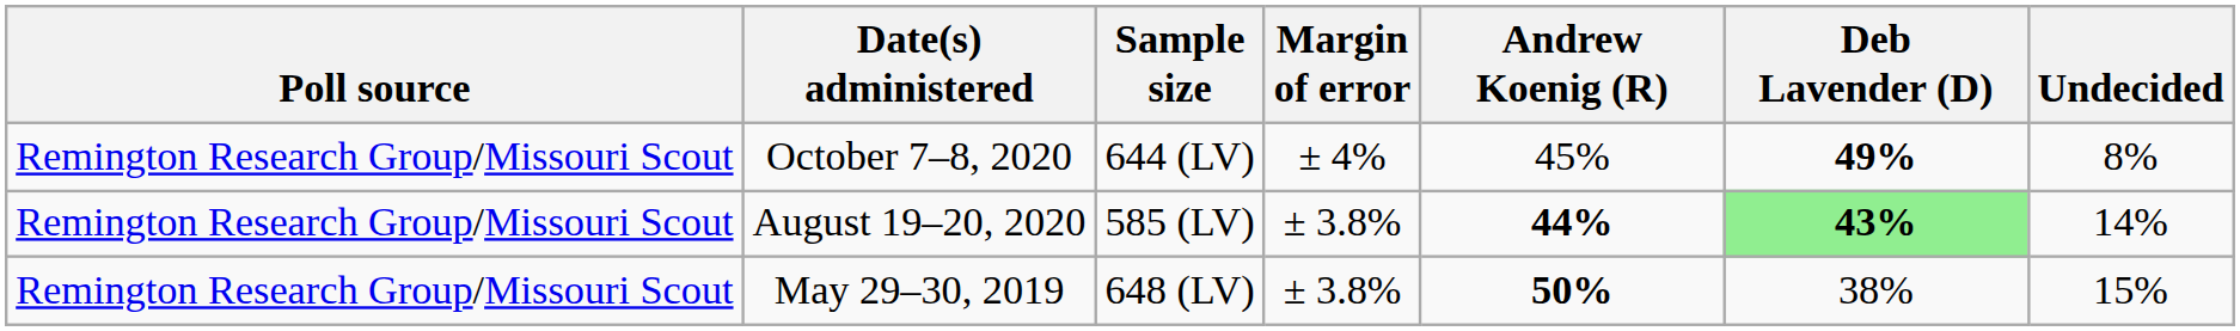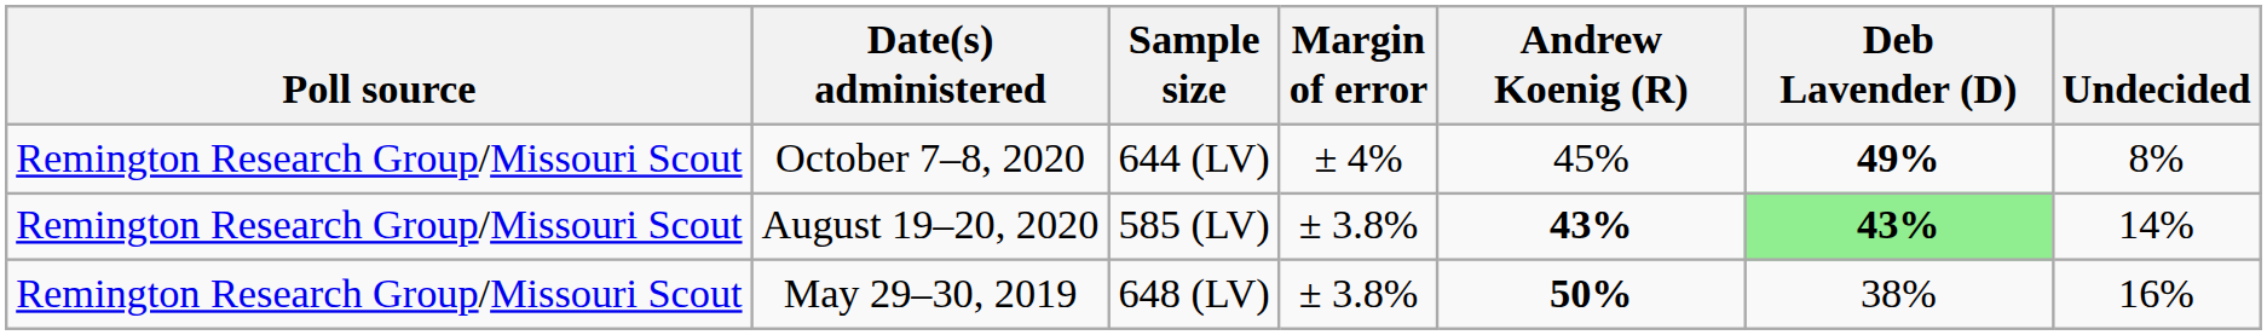August 19–20, 2020 | Andrew Koenig (R): 44% -> 43%
May 29–30, 2019 | Undecided: 15% -> 16%
